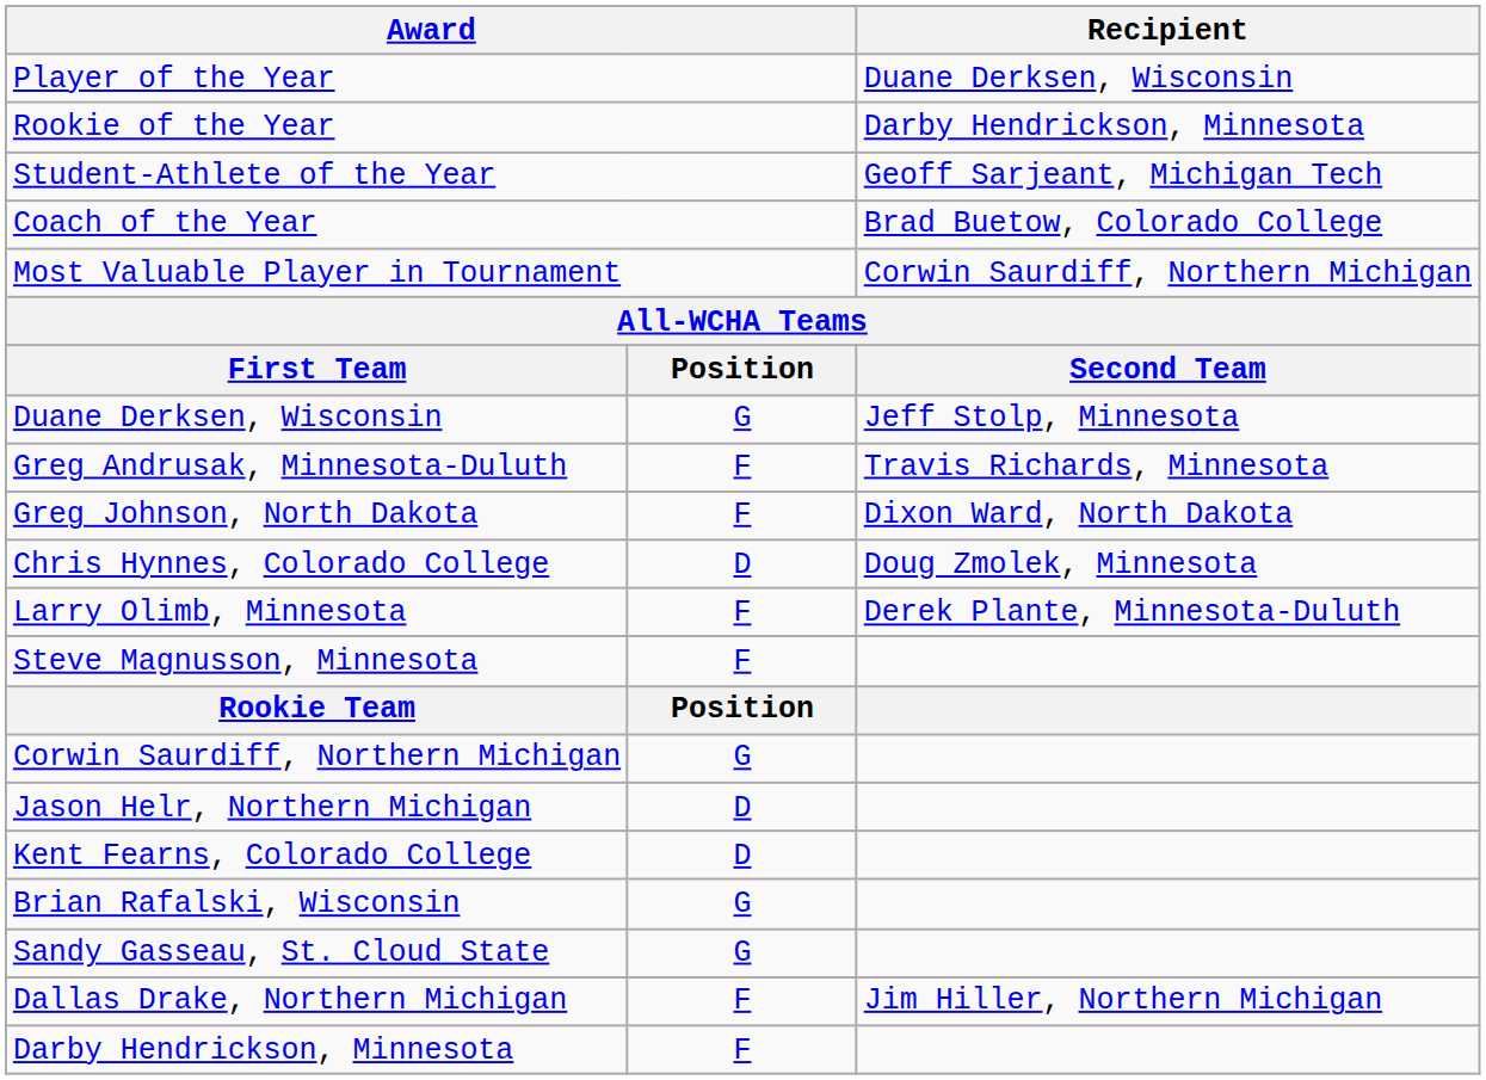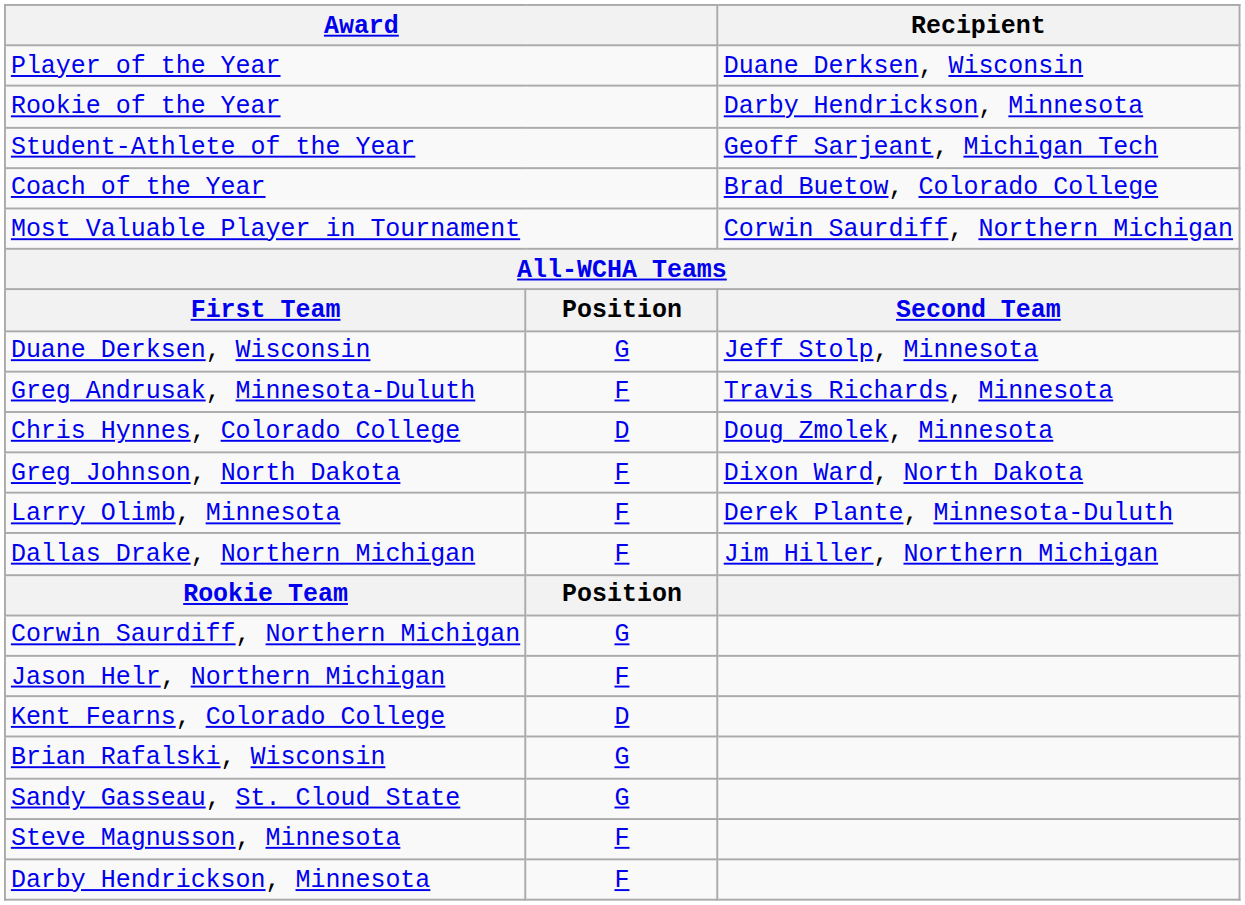rows swapped: Chris Hynnes, Colorado College <-> Greg Johnson, North Dakota
rows swapped: Dallas Drake, Northern Michigan <-> Steve Magnusson, Minnesota
Jason Helr, Northern Michigan | column 2: D -> F
